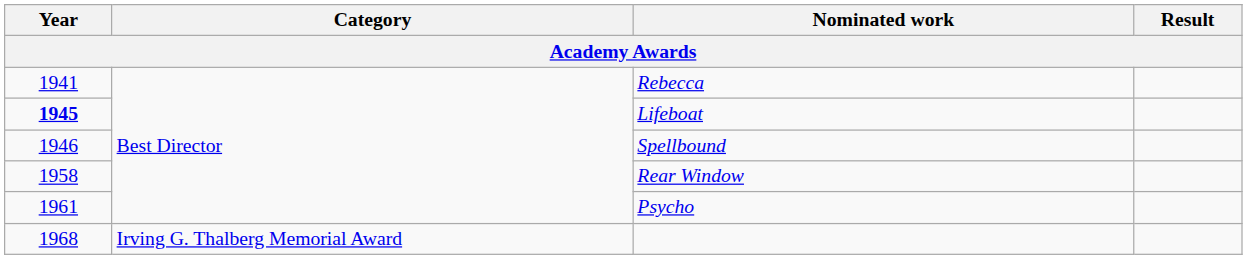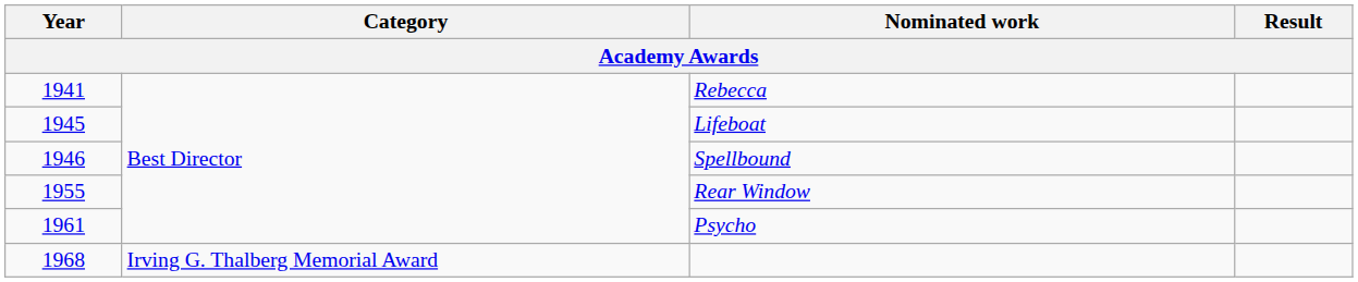Lifeboat | Year: bold -> normal
Rear Window | Year: 1958 -> 1955
